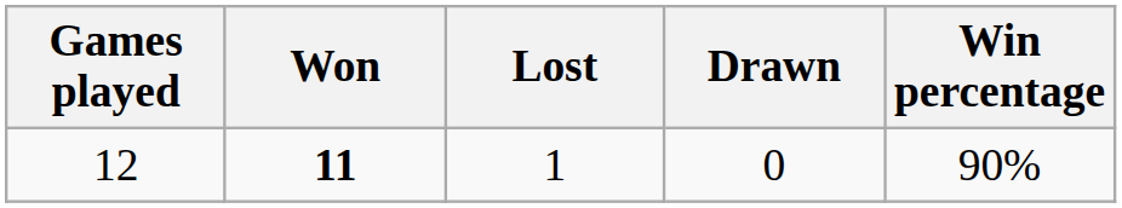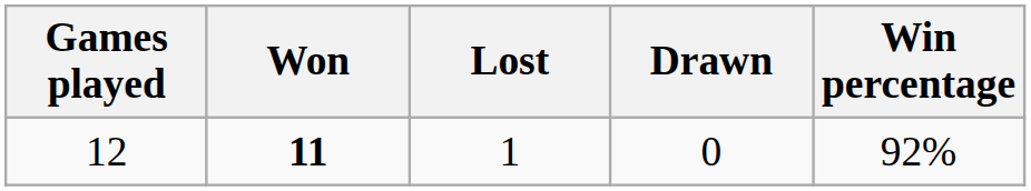12 | Win percentage: 90% -> 92%
